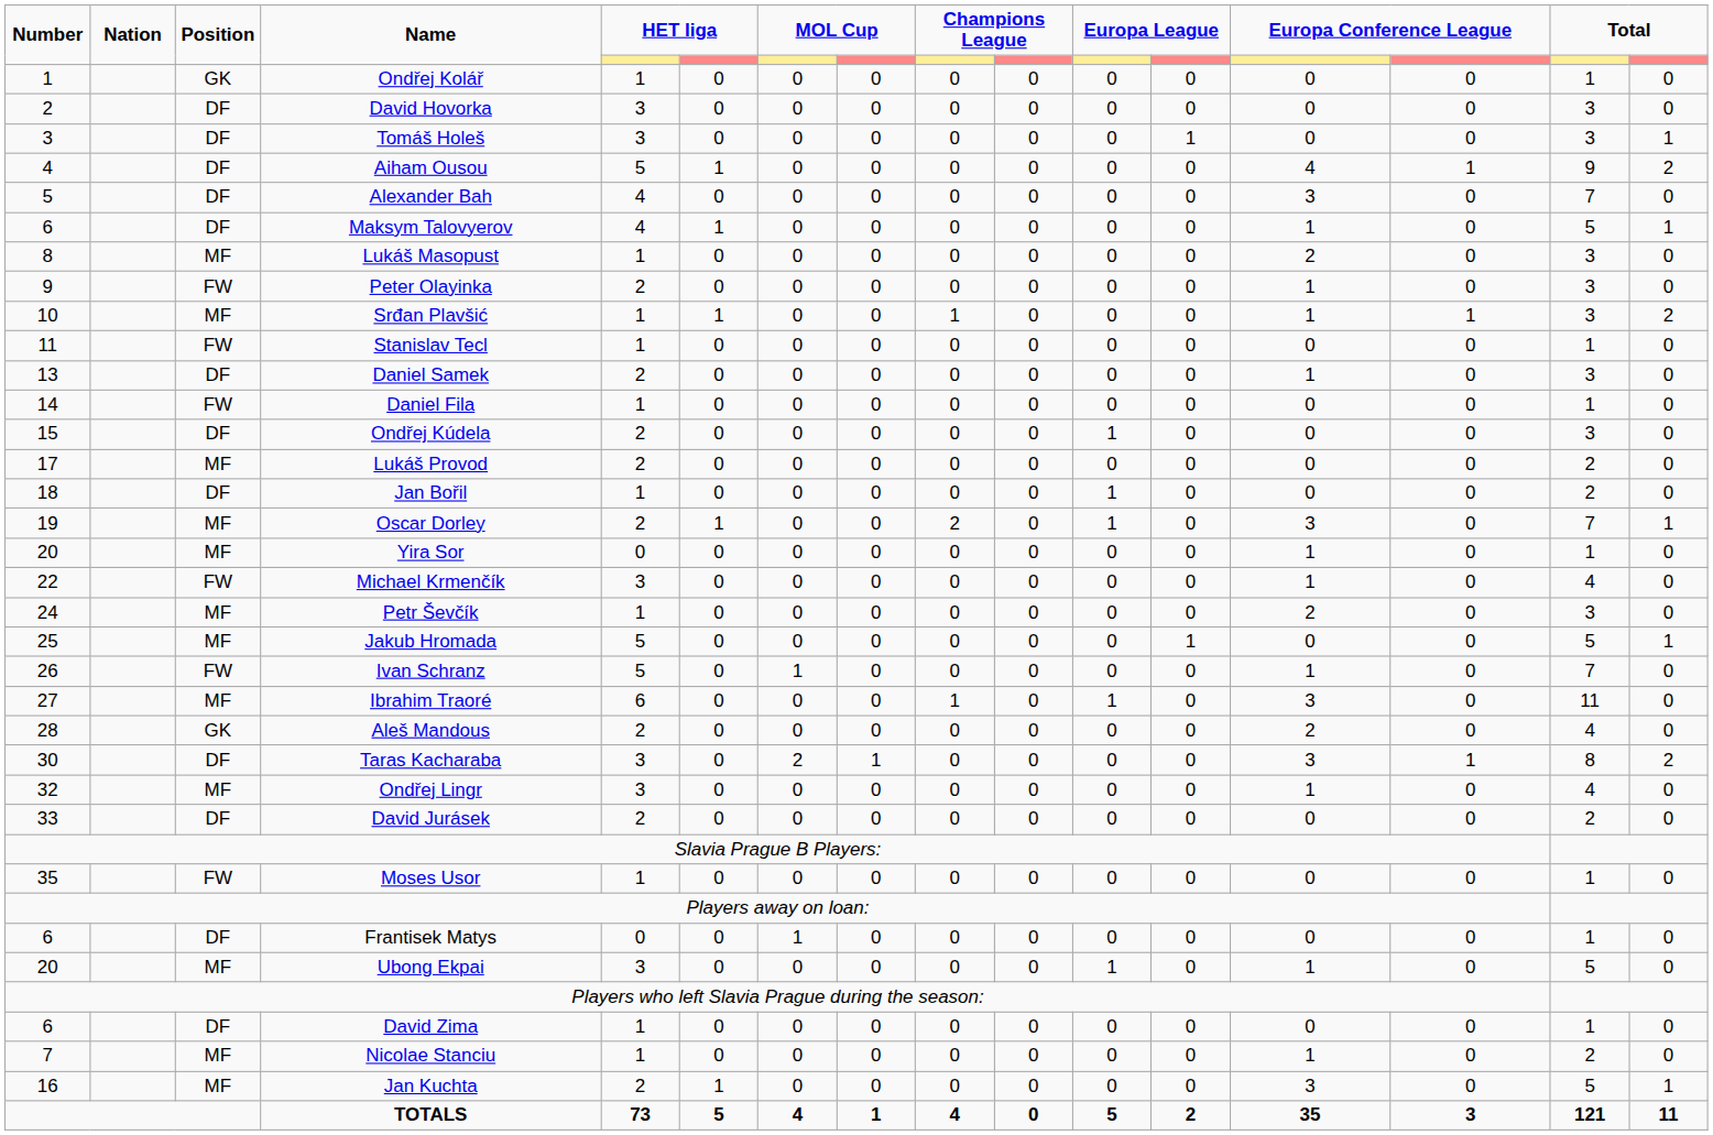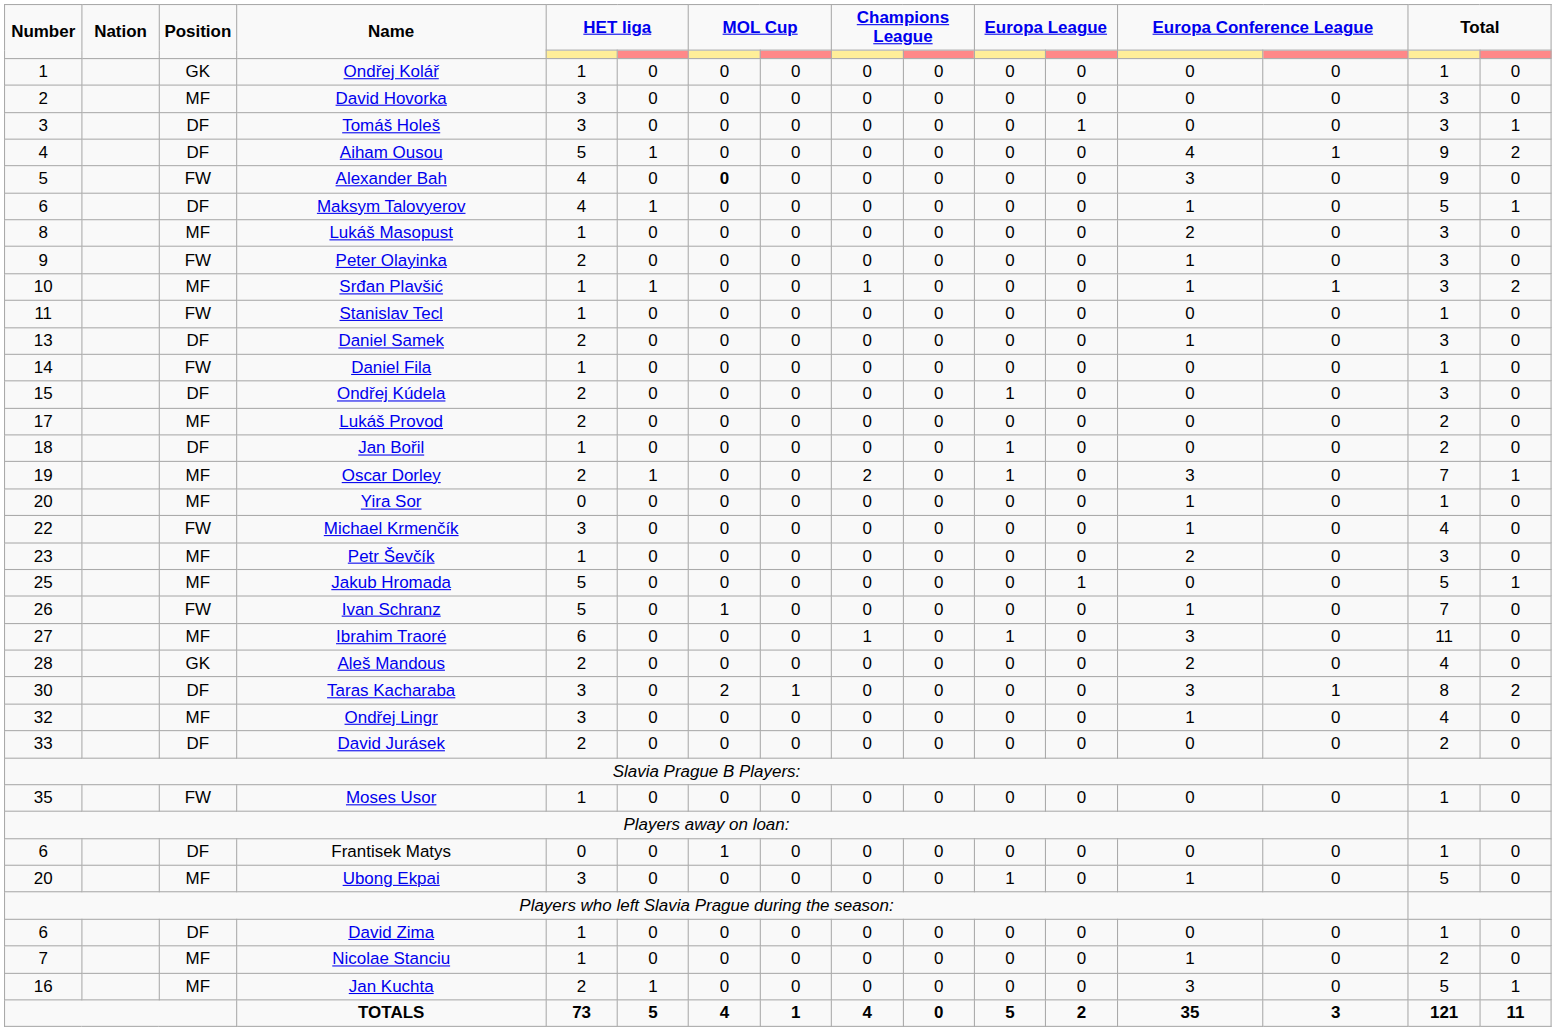David Hovorka | Position: DF -> MF
Alexander Bah | Position: DF -> FW
Alexander Bah | column 7: normal -> bold
Alexander Bah | column 15: 7 -> 9
Petr Ševčík | Number: 24 -> 23
